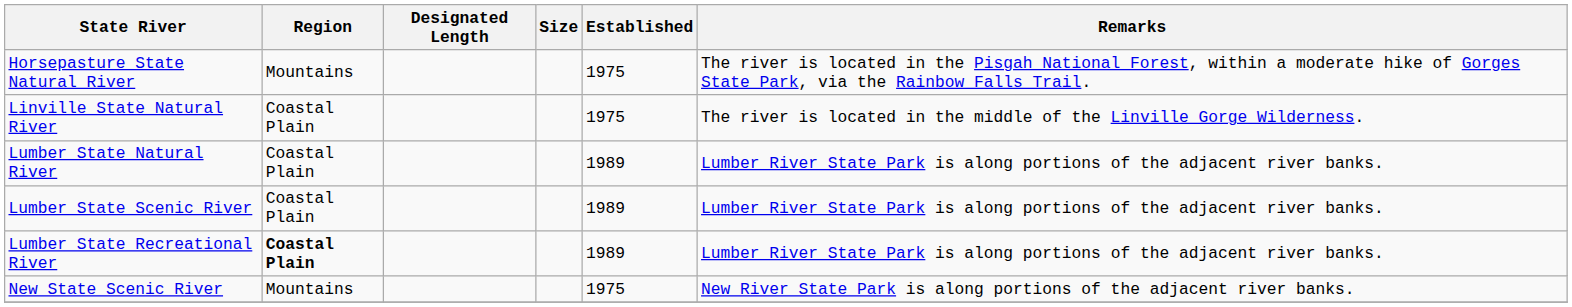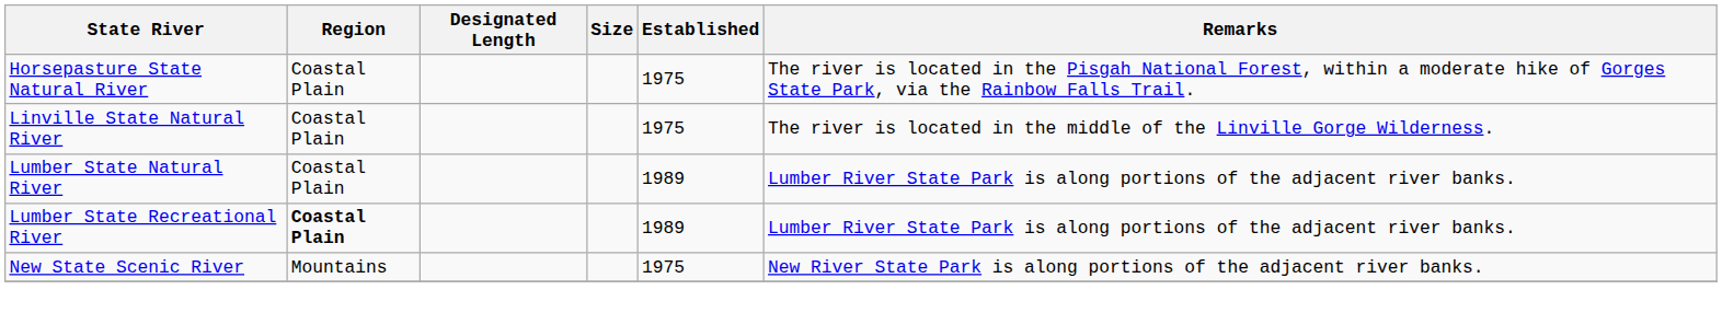Horsepasture State Natural River | Region: Mountains -> Coastal Plain
- row: Lumber State Scenic River | Coastal Plain | 1989 | Lumber River State Park is along portions of the adjacent river banks.
